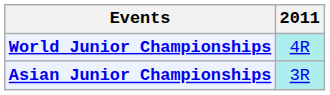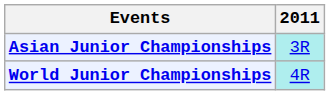rows swapped: Asian Junior Championships <-> World Junior Championships
